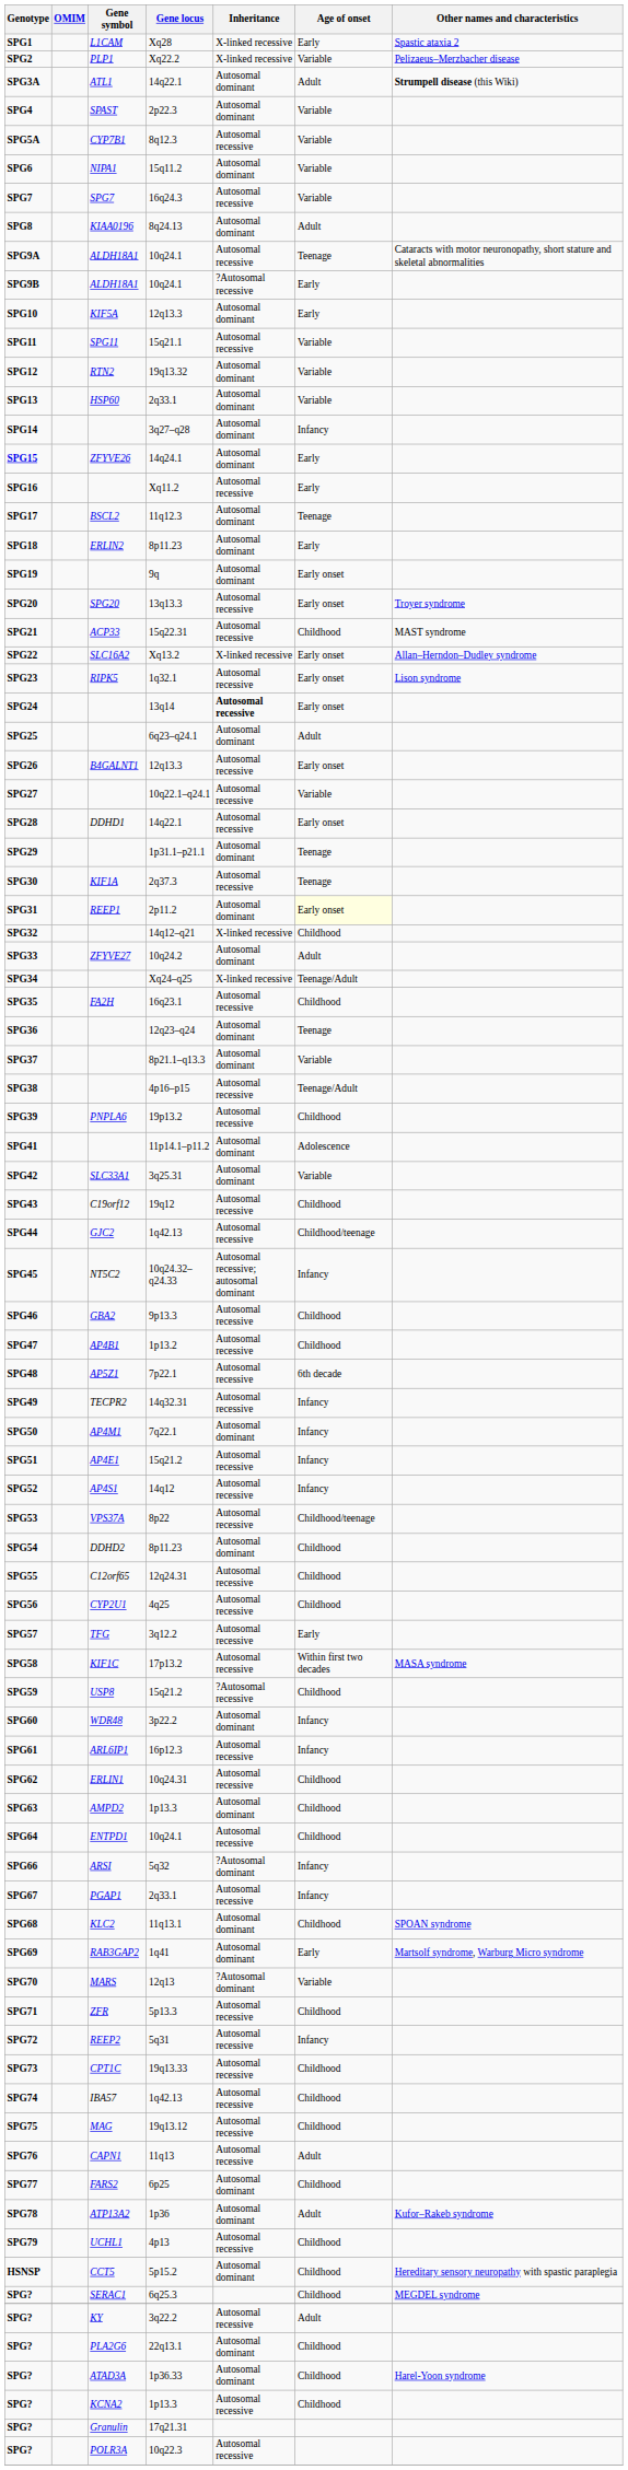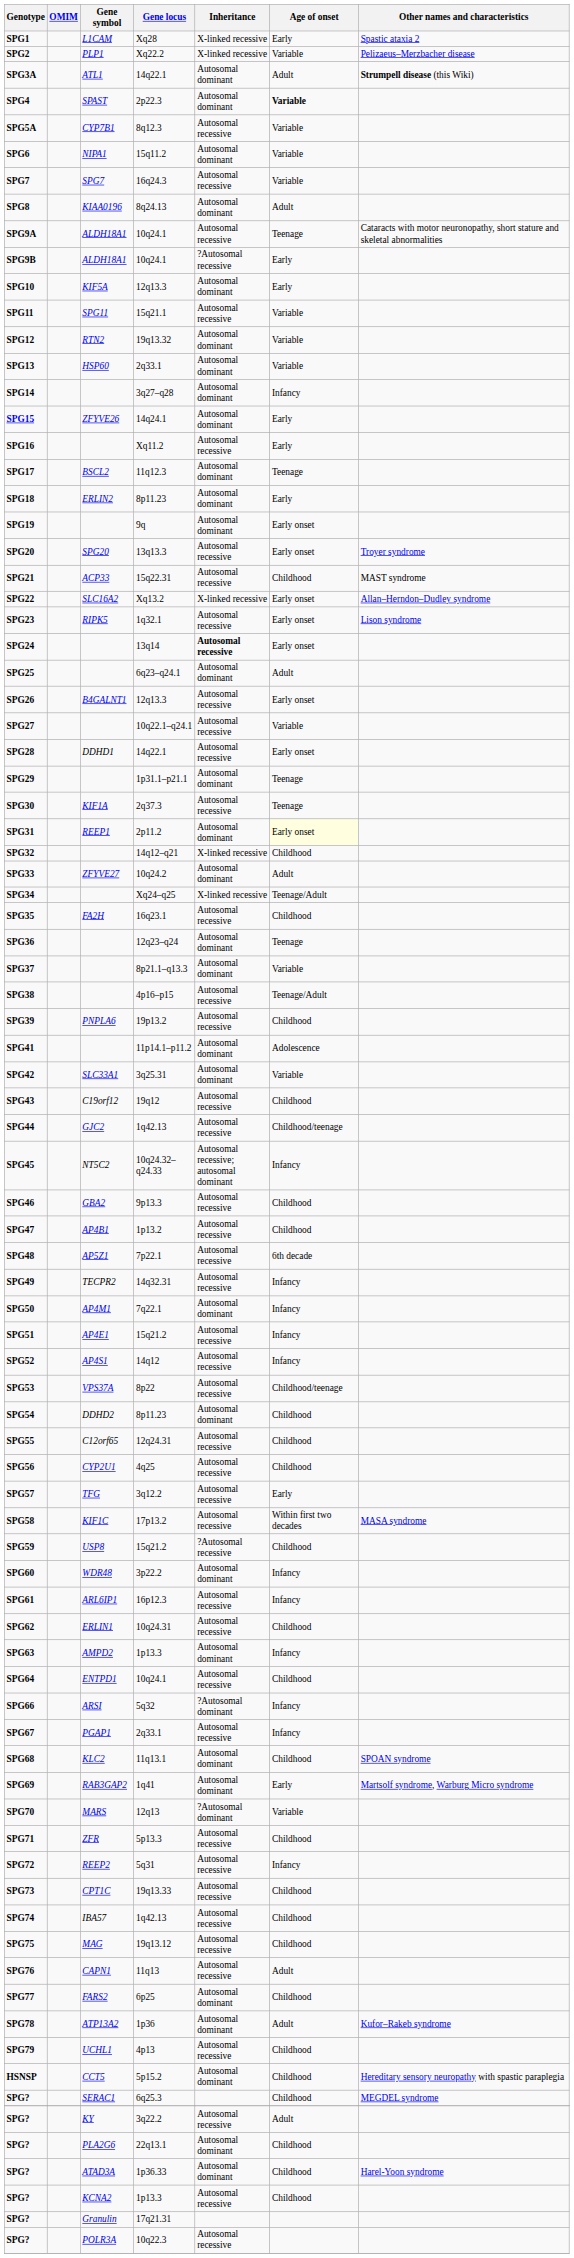SPG4 | Age of onset: normal -> bold
SPG63 | Age of onset: Childhood -> Infancy
